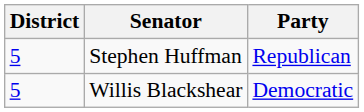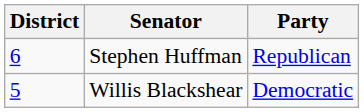Stephen Huffman | District: 5 -> 6
